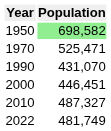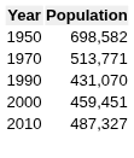1950 | Population: lightgreen background -> no background
1970 | Population: 525,471 -> 513,771
2000 | Population: 446,451 -> 459,451
- row: 2022 | 481,749
